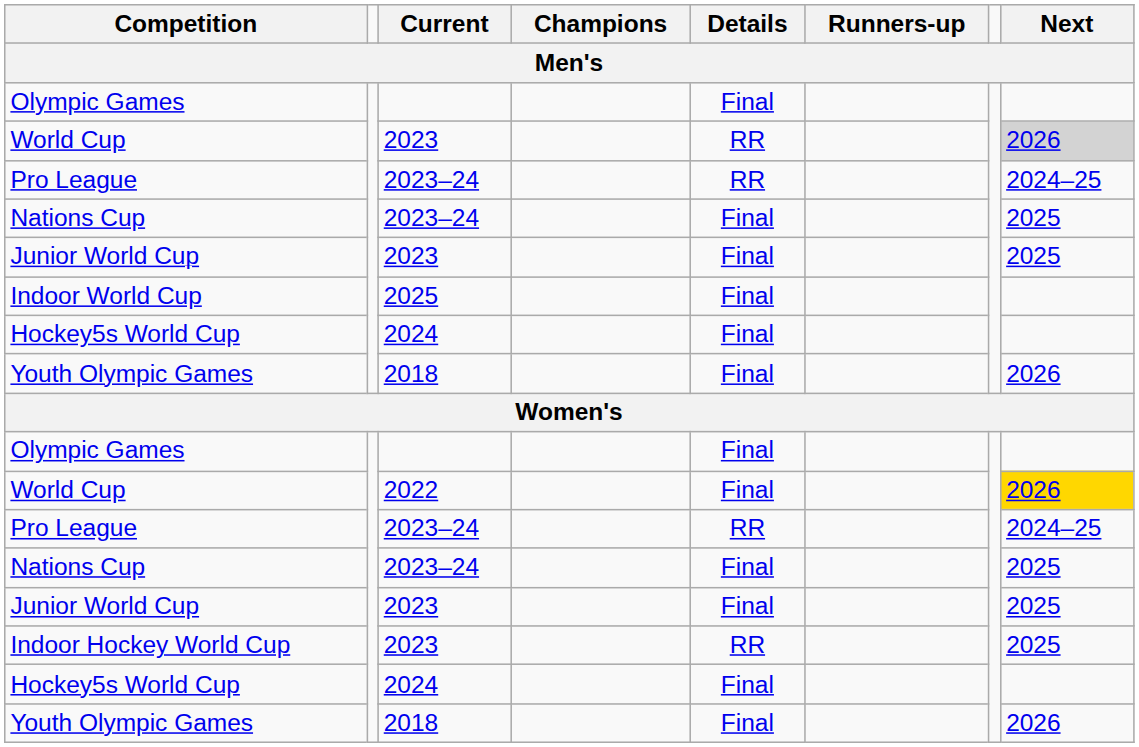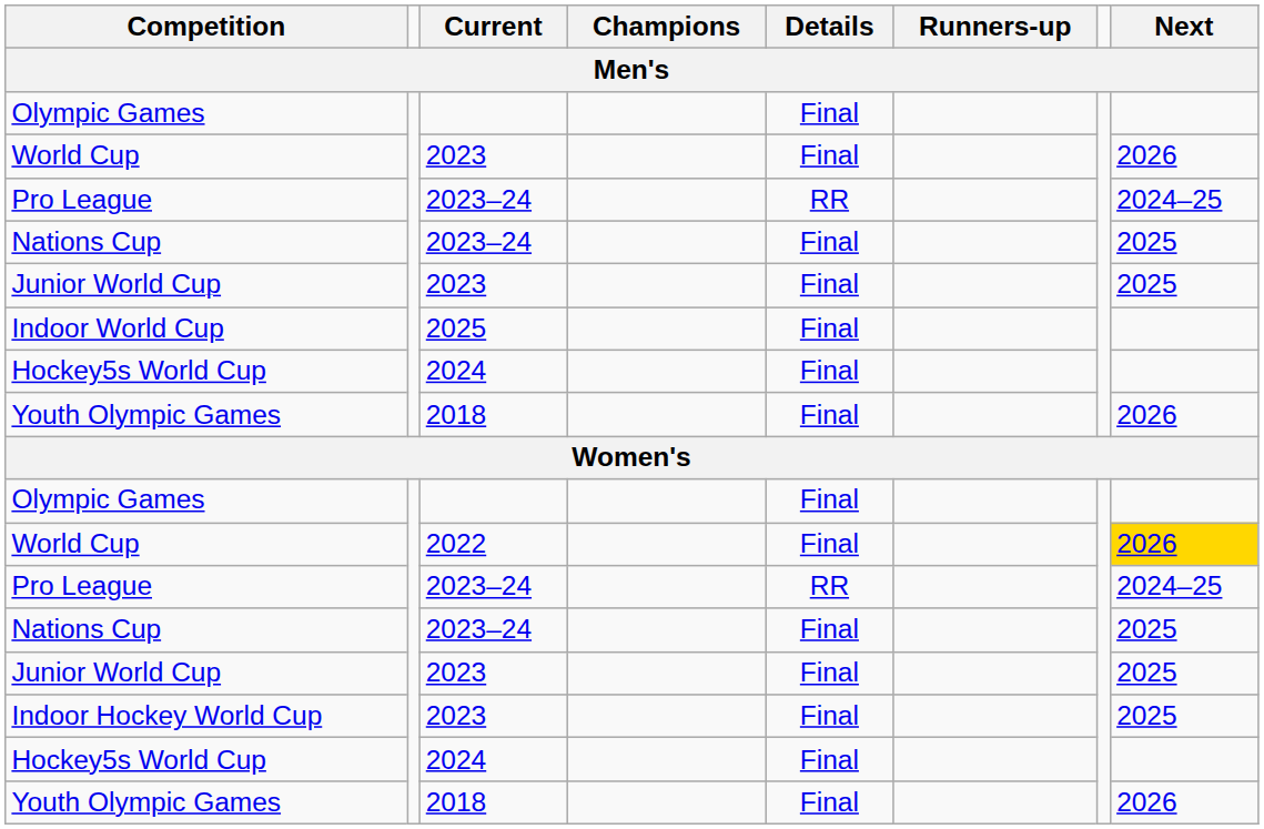World Cup / 2023 | Details: RR -> Final
World Cup / 2023 | Next: lightgrey background -> no background
Indoor Hockey World Cup | Details: RR -> Final
